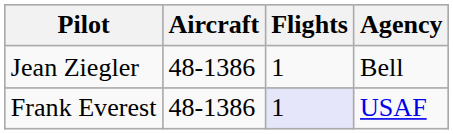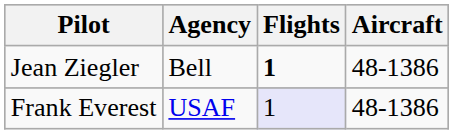columns swapped: Agency <-> Aircraft
Jean Ziegler | Flights: normal -> bold
